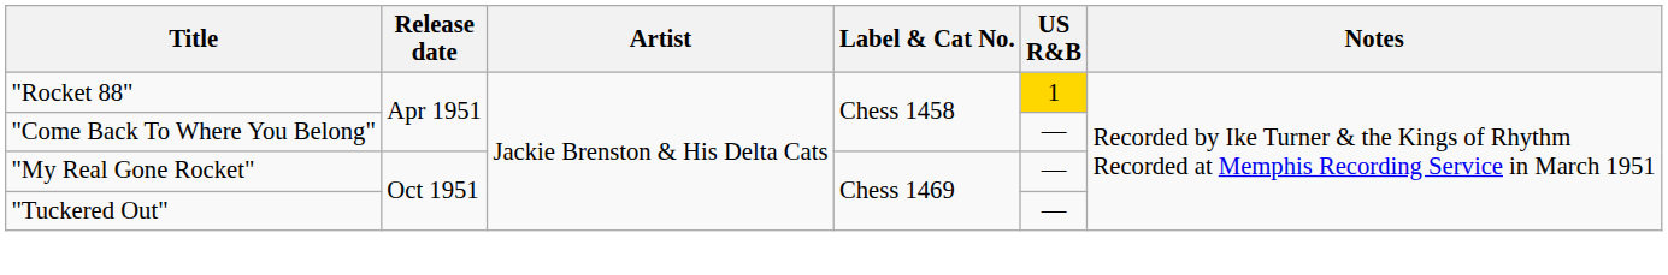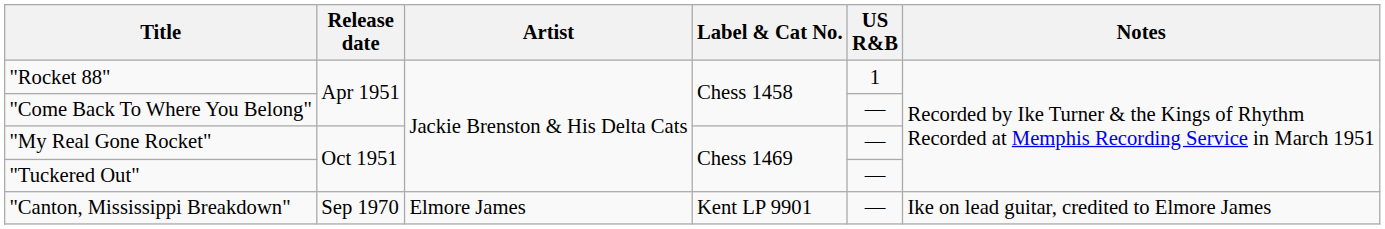"Rocket 88" | US R&B: gold background -> no background
+ row: "Canton, Mississippi Breakdown" | Sep 1970 | Elmore James | Kent LP 9901 | — | Ike on lead guitar, credited to Elmore James
